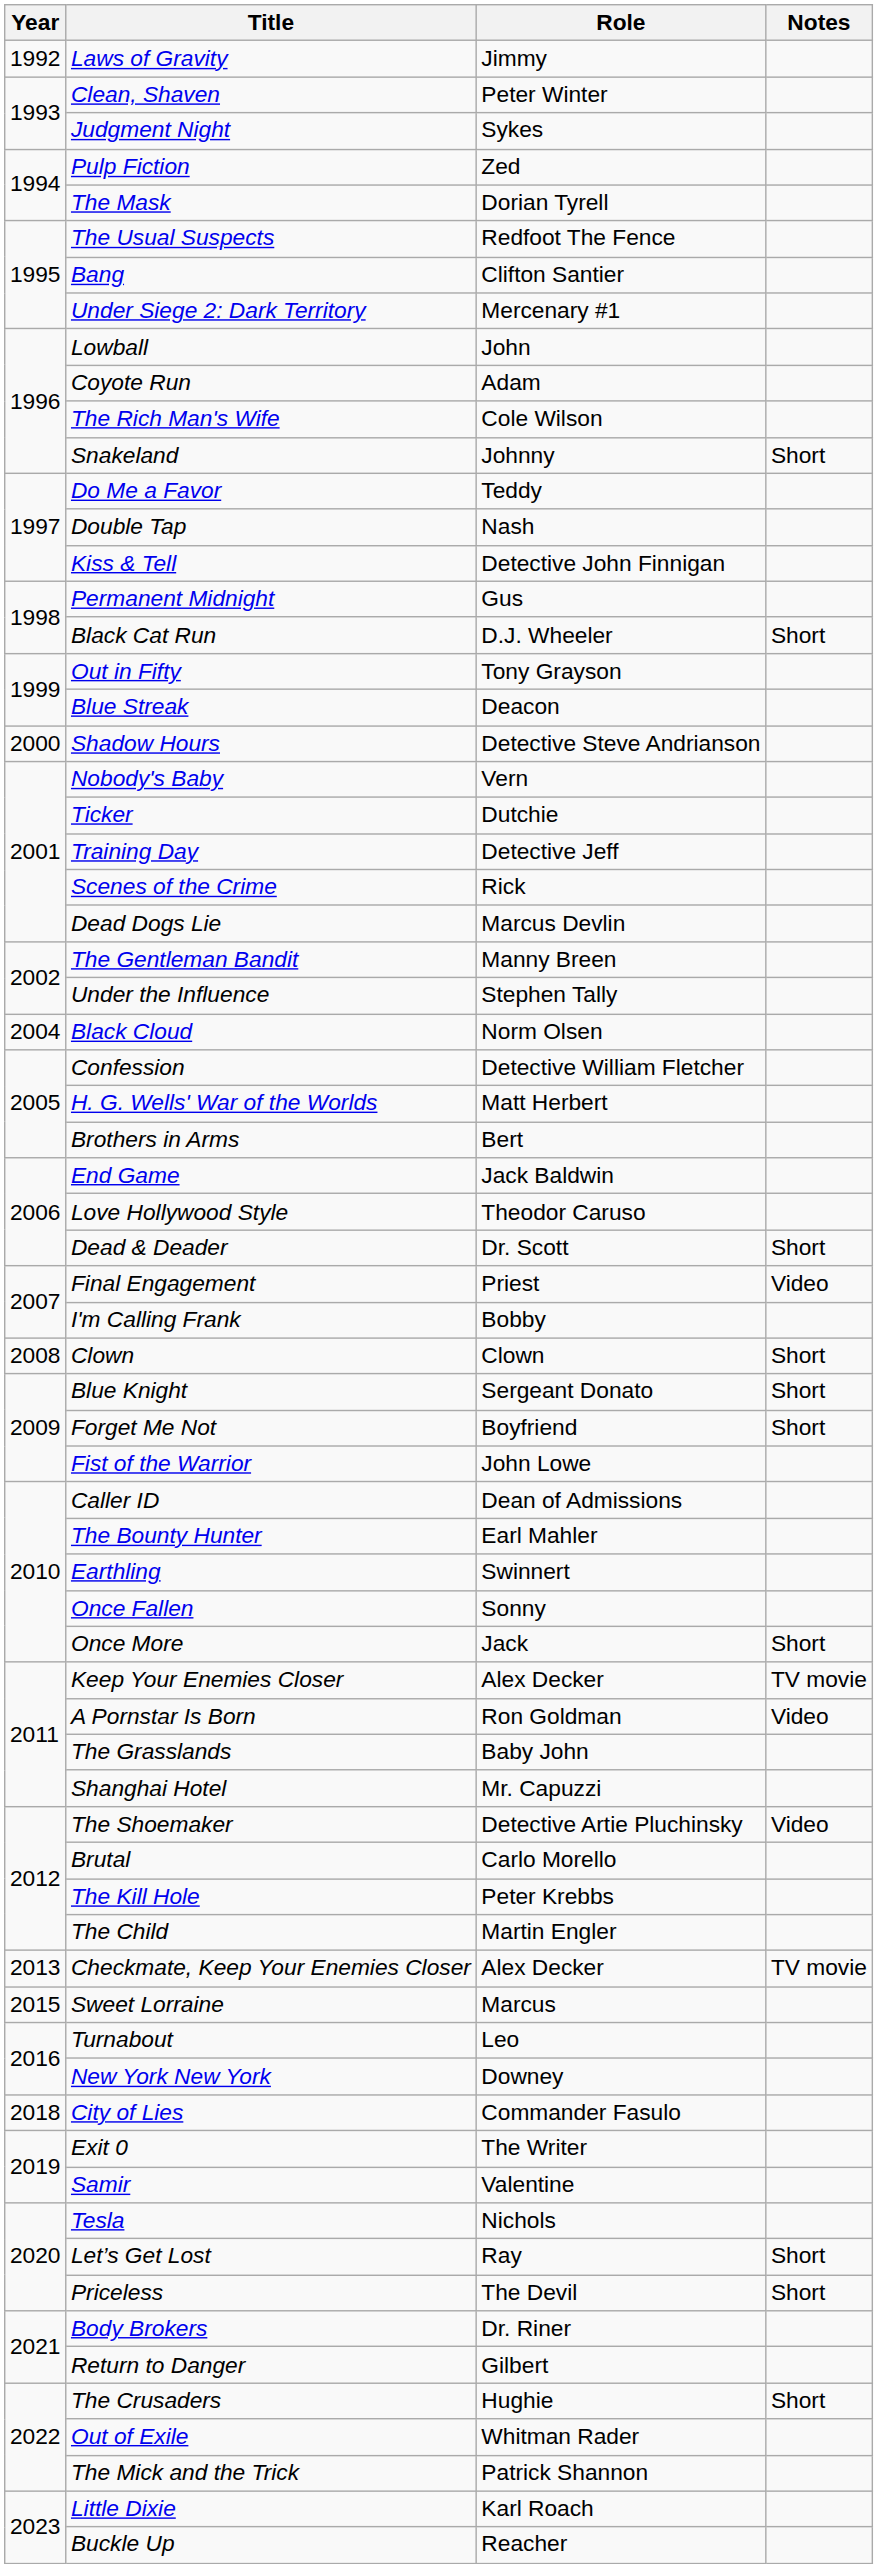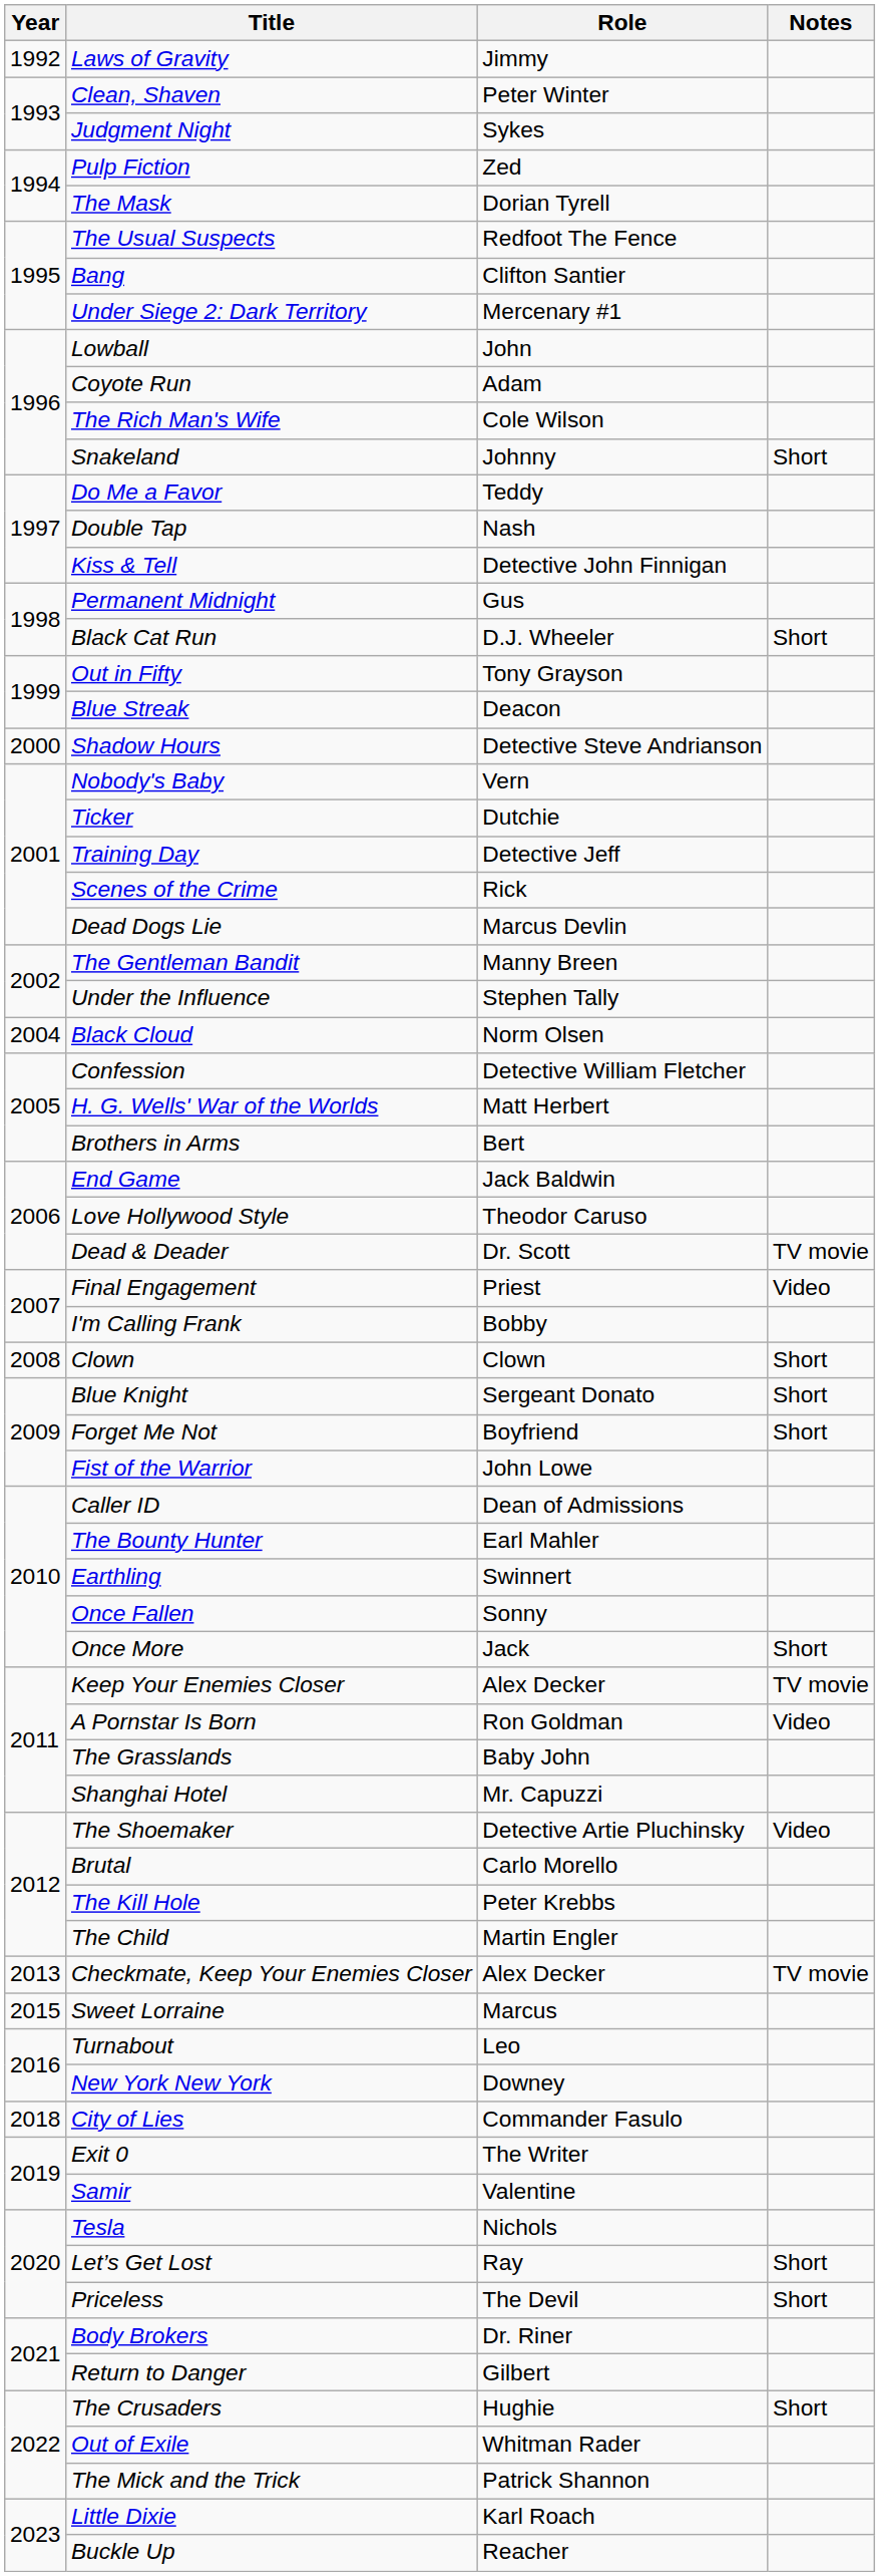Dead & Deader | Notes: Short -> TV movie
